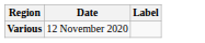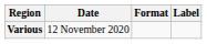+ column: Format
